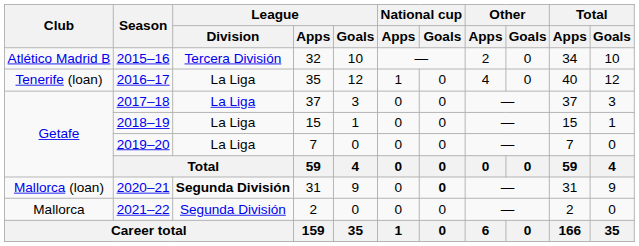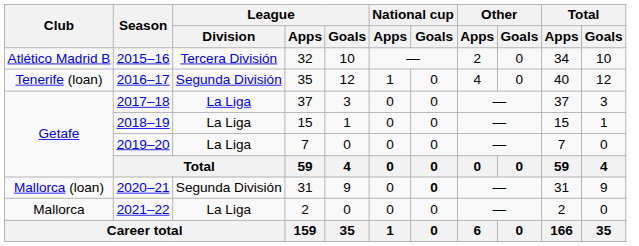2016–17 | League / Division: La Liga -> Segunda División
2020–21 | League / Division: bold -> normal
2021–22 | League / Division: Segunda División -> La Liga
